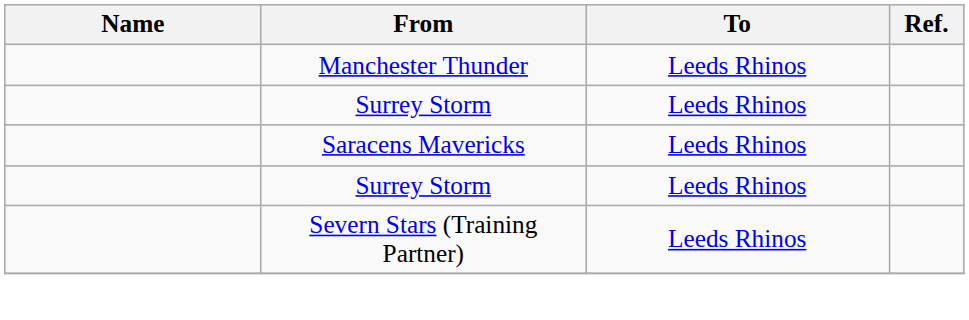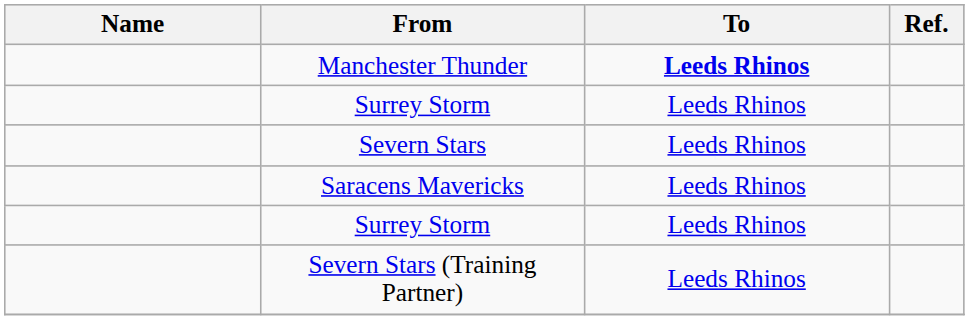Manchester Thunder | To: normal -> bold
+ row: Severn Stars | Leeds Rhinos
